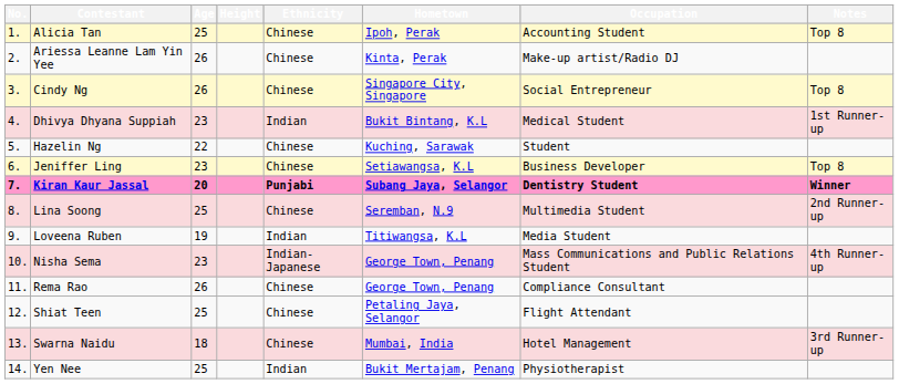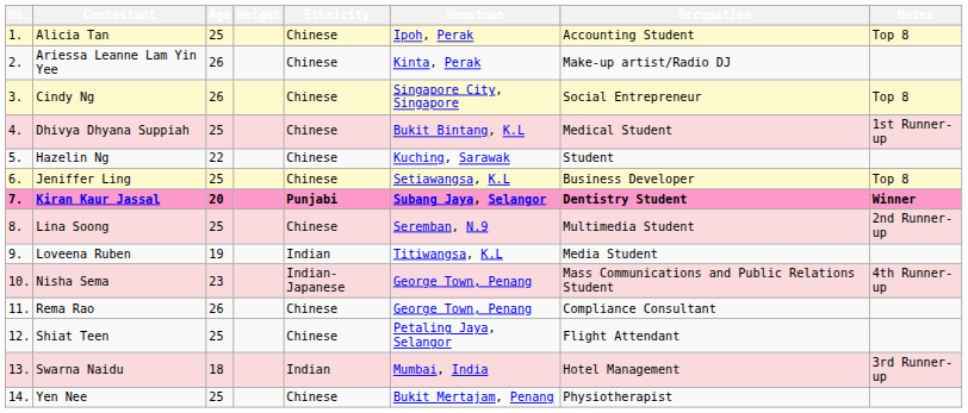Dhivya Dhyana Suppiah | Age: 23 -> 25
Dhivya Dhyana Suppiah | Ethnicity: Indian -> Chinese
Jeniffer Ling | Age: 23 -> 25
Swarna Naidu | Ethnicity: Chinese -> Indian
Yen Nee | Ethnicity: Indian -> Chinese
